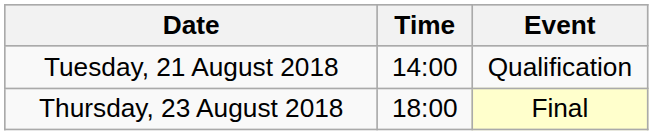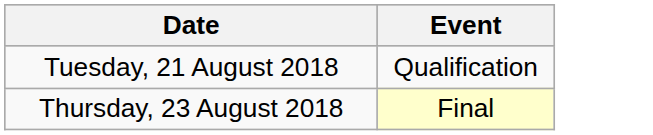- column: Time | 14:00 | 18:00
